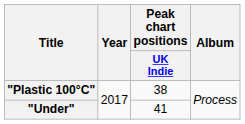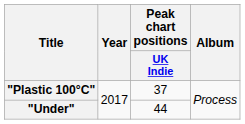"Plastic 100°C" | Peak chart positions / UK Indie: 38 -> 37
"Under" | Peak chart positions / UK Indie: 41 -> 44
